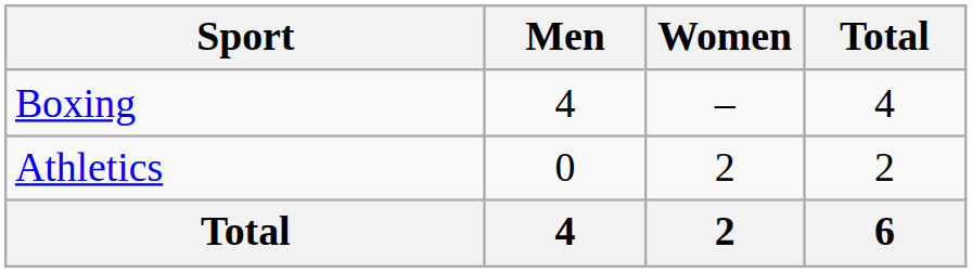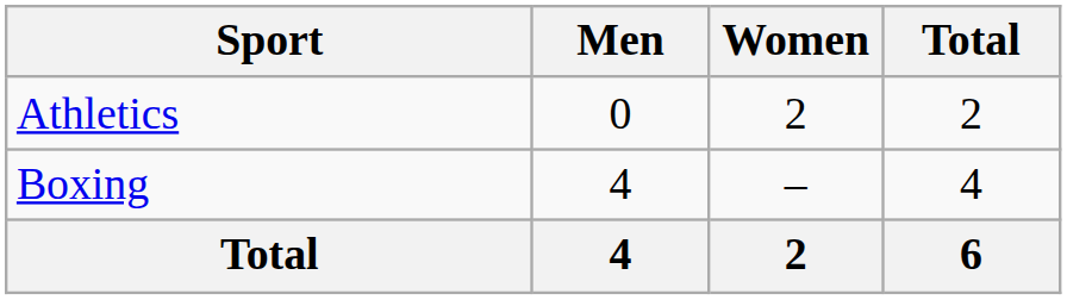rows swapped: Athletics <-> Boxing
